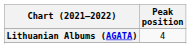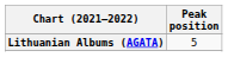Lithuanian Albums (AGATA) | Peak position: 4 -> 5
